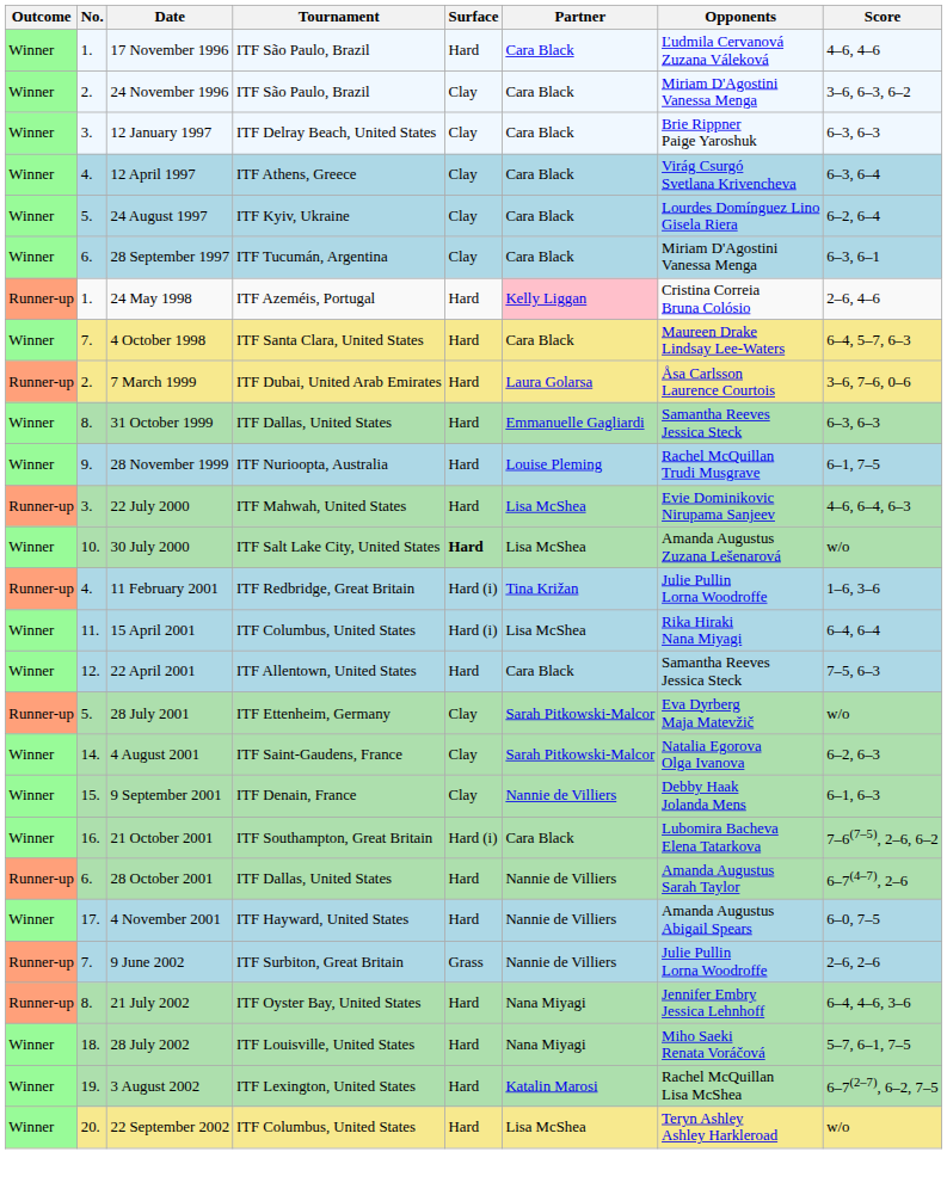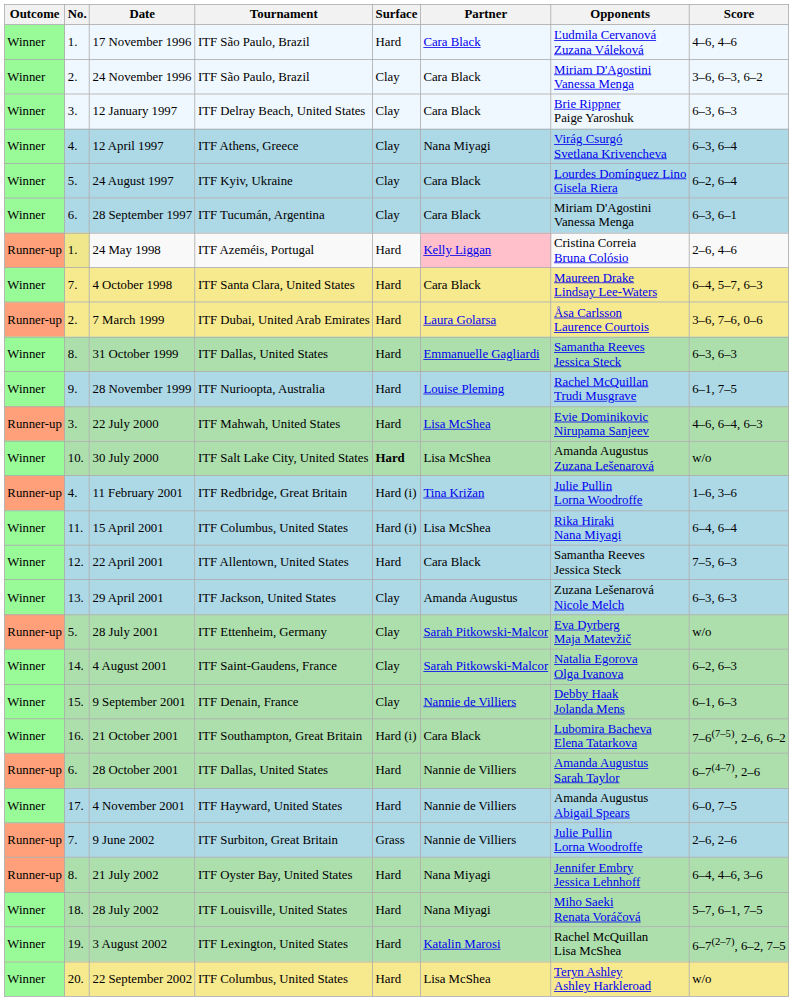12 April 1997 | Partner: Cara Black -> Nana Miyagi
24 May 1998 | No.: no background -> khaki background
+ row: Winner | 13. | 29 April 2001 | ITF Jackson, United States | Clay | Amanda Augustus | Zuzana Lešenarová Nicole Melch | 6–3, 6–3
